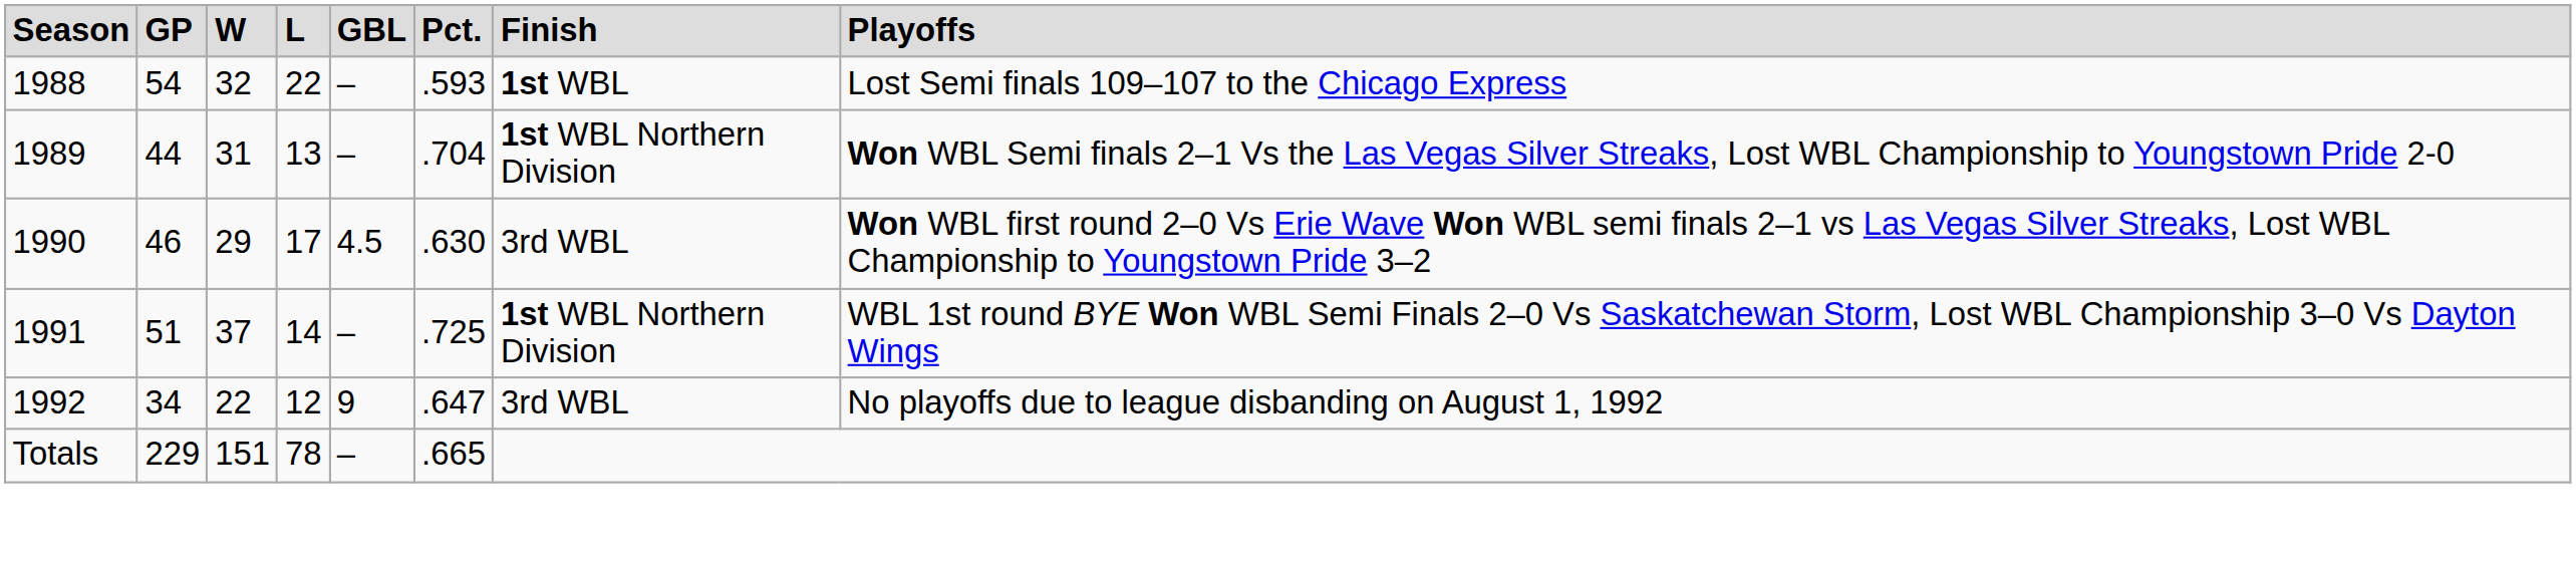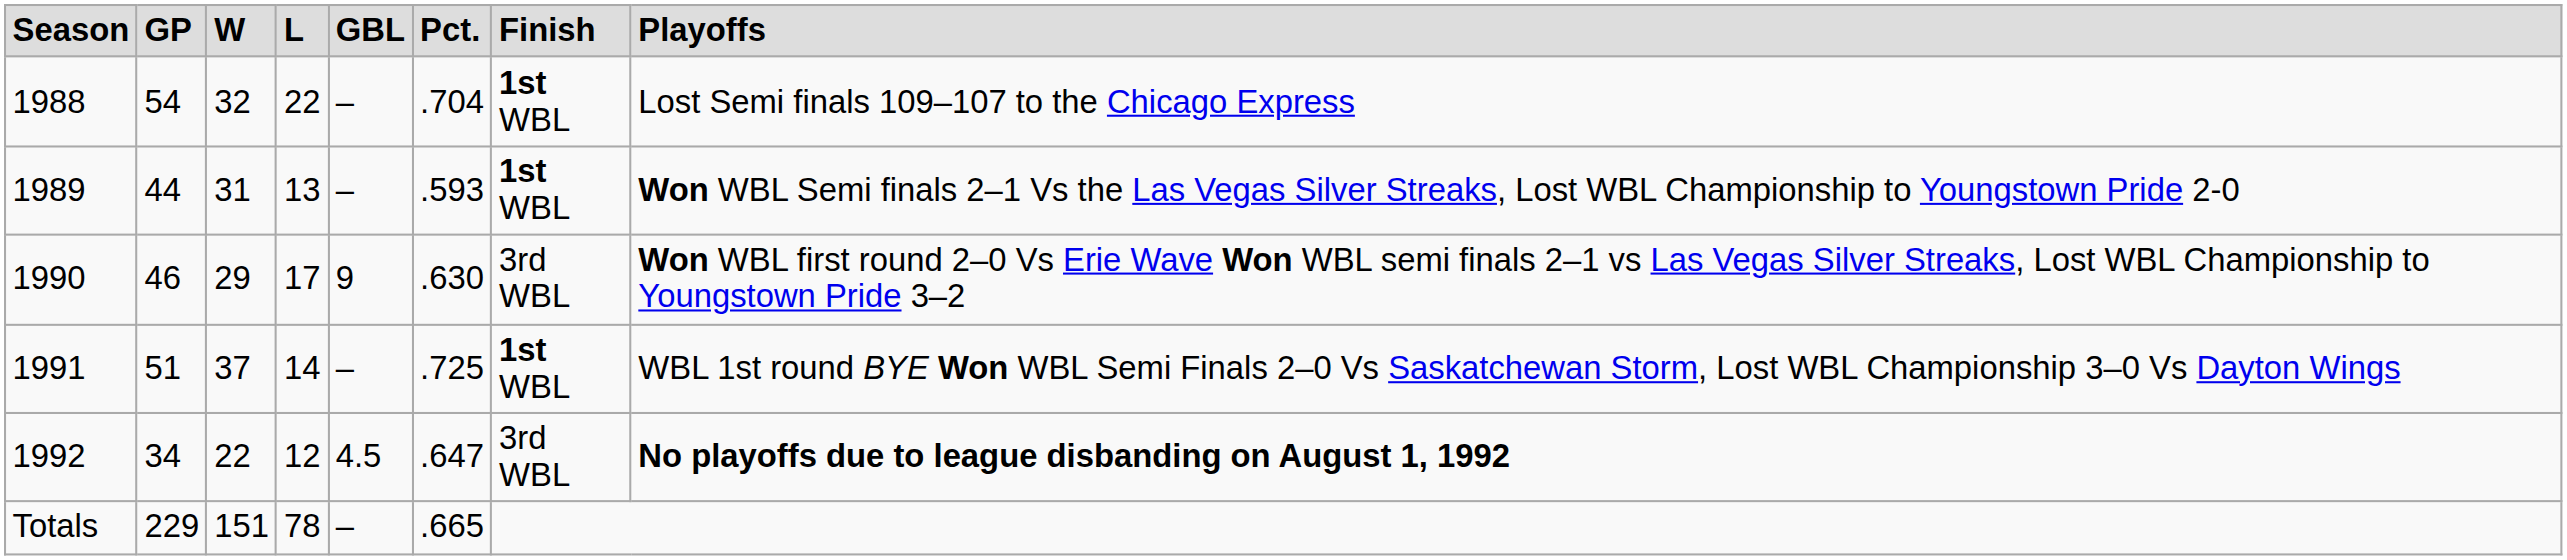1988 | column 6: .593 -> .704
1989 | column 6: .704 -> .593
1989 | column 7: 1st WBL Northern Division -> 1st WBL
1990 | column 5: 4.5 -> 9
1991 | column 7: 1st WBL Northern Division -> 1st WBL
1992 | column 5: 9 -> 4.5
1992 | column 8: normal -> bold
